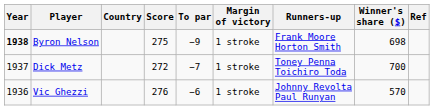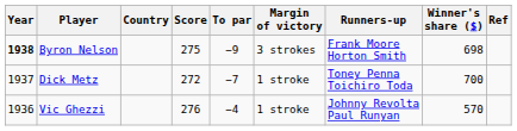Byron Nelson | Margin of victory: 1 stroke -> 3 strokes
Vic Ghezzi | To par: −6 -> −4
